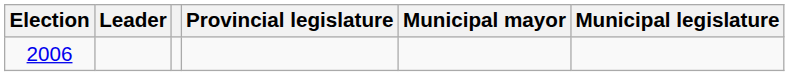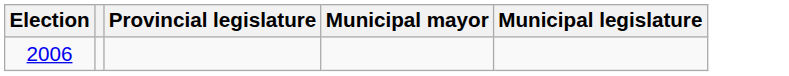- column: Leader
